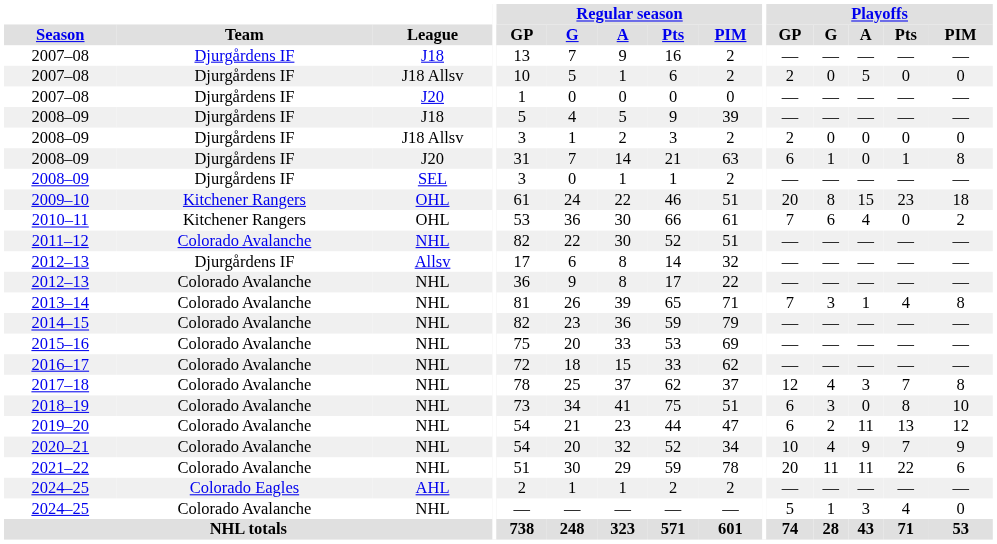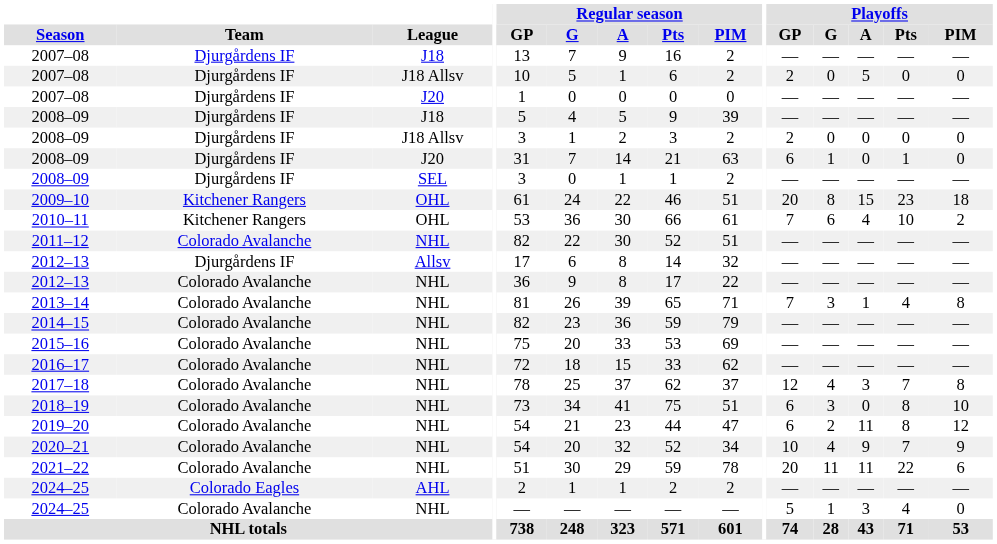2008–09 / J20 | Playoffs / PIM: 8 -> 0
2010–11 | Playoffs / Pts: 0 -> 10
2019–20 | Playoffs / Pts: 13 -> 8
